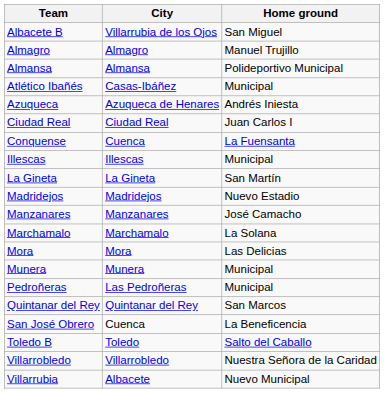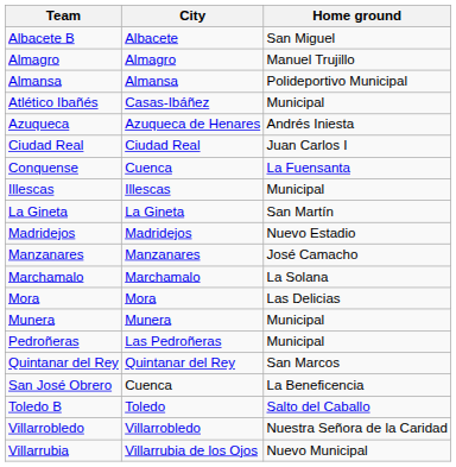Albacete B | City: Villarrubia de los Ojos -> Albacete
Villarrubia | City: Albacete -> Villarrubia de los Ojos
